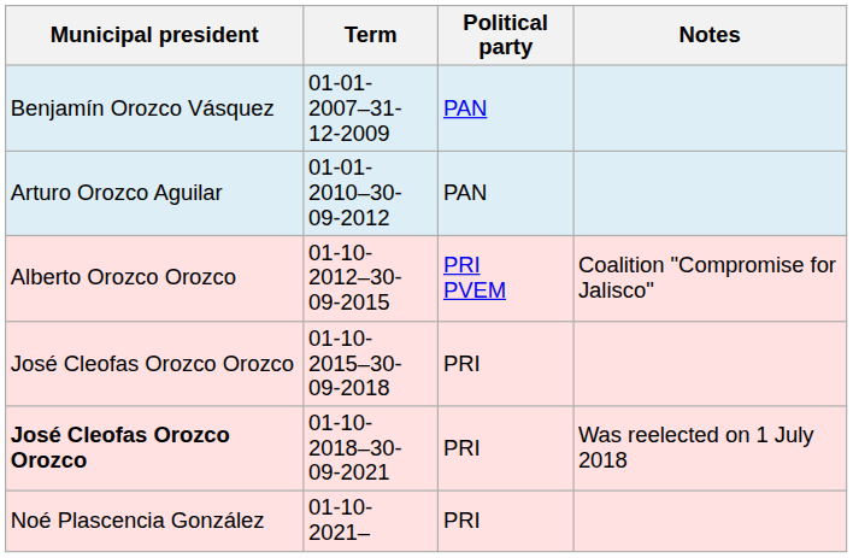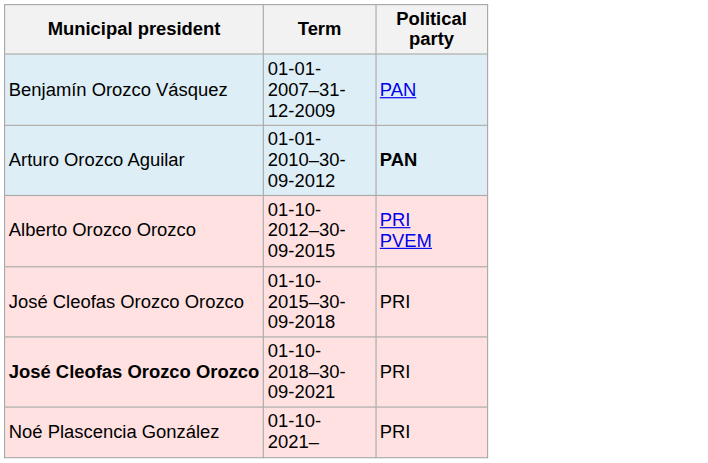- column: Notes | Coalition "Compromise for Jalisco" | Was reelected on 1 July 2018
01-01-2010–30-09-2012 | Political party: normal -> bold
